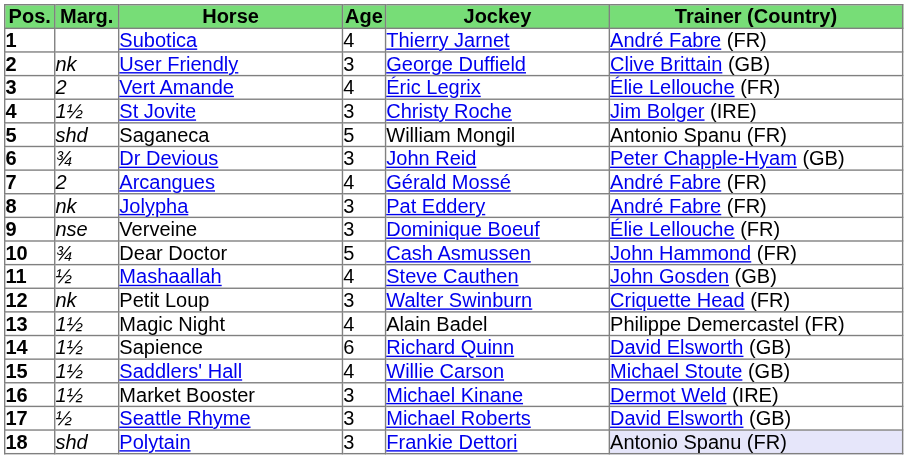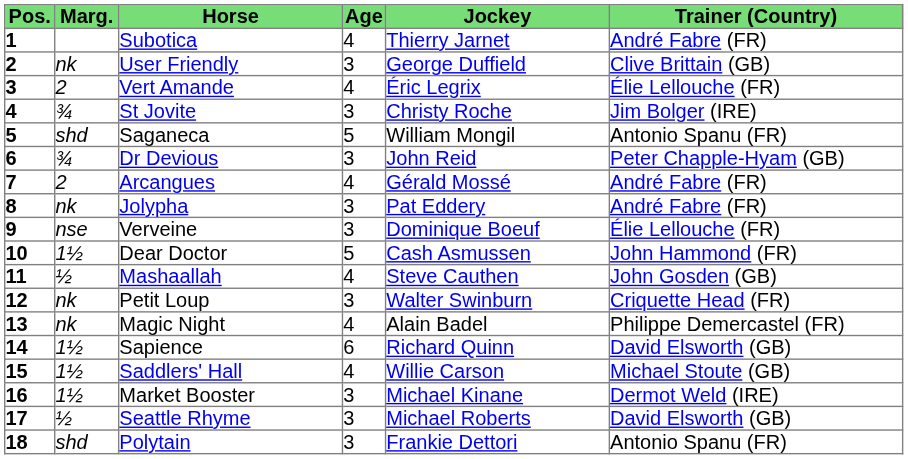St Jovite | Marg.: 1½ -> ¾
Dear Doctor | Marg.: ¾ -> 1½
Magic Night | Marg.: 1½ -> nk
Polytain | Trainer (Country): lavender background -> no background
